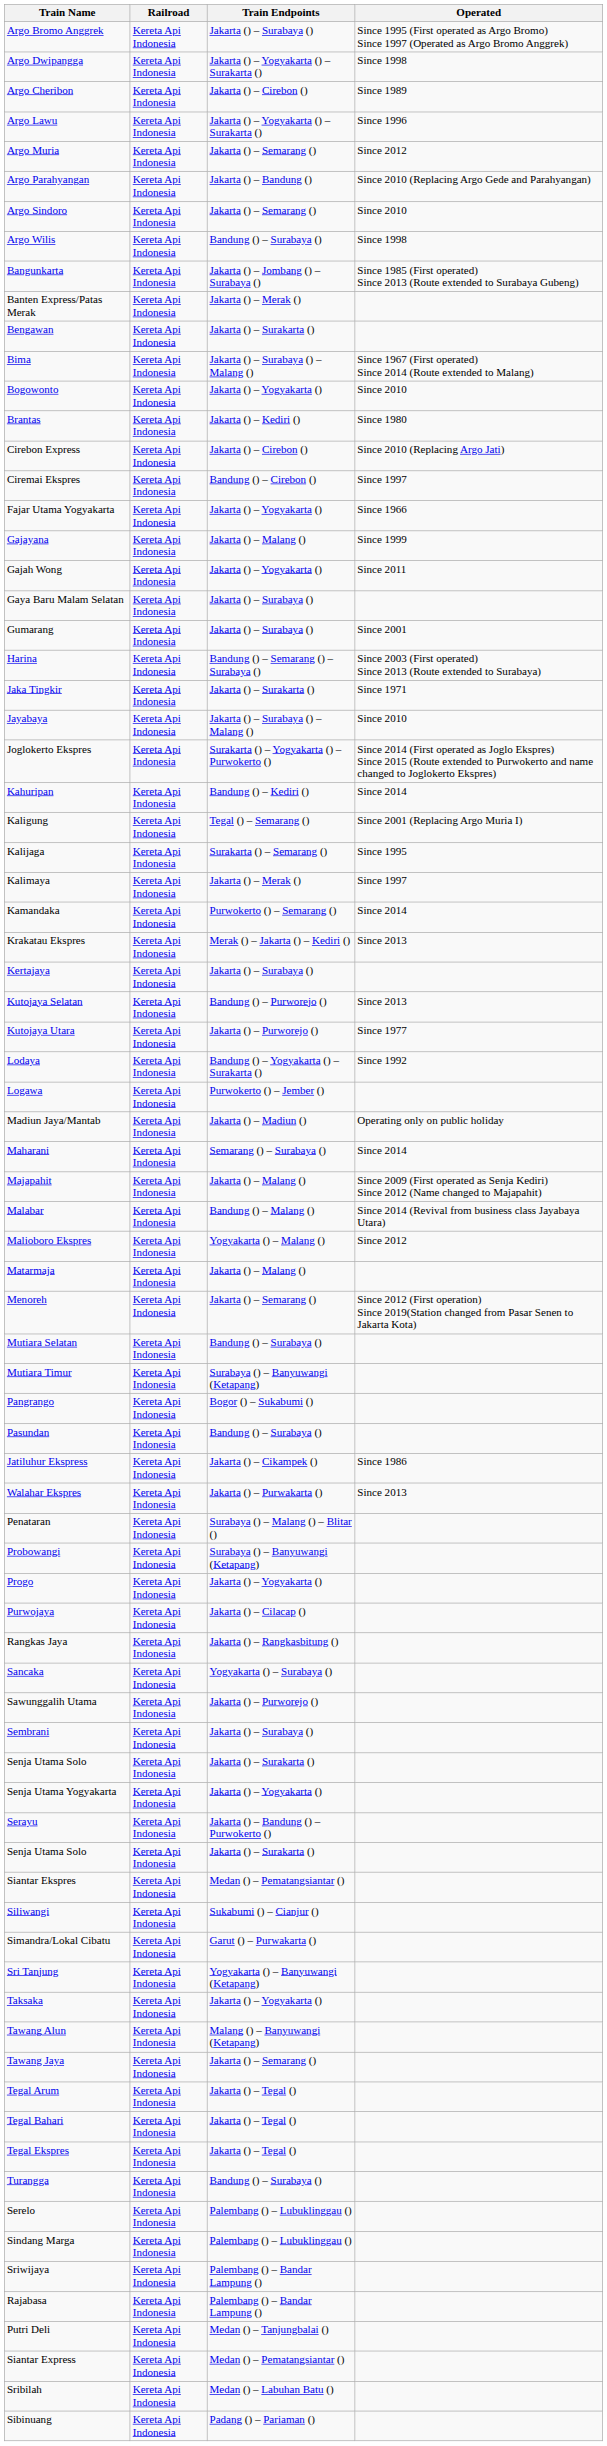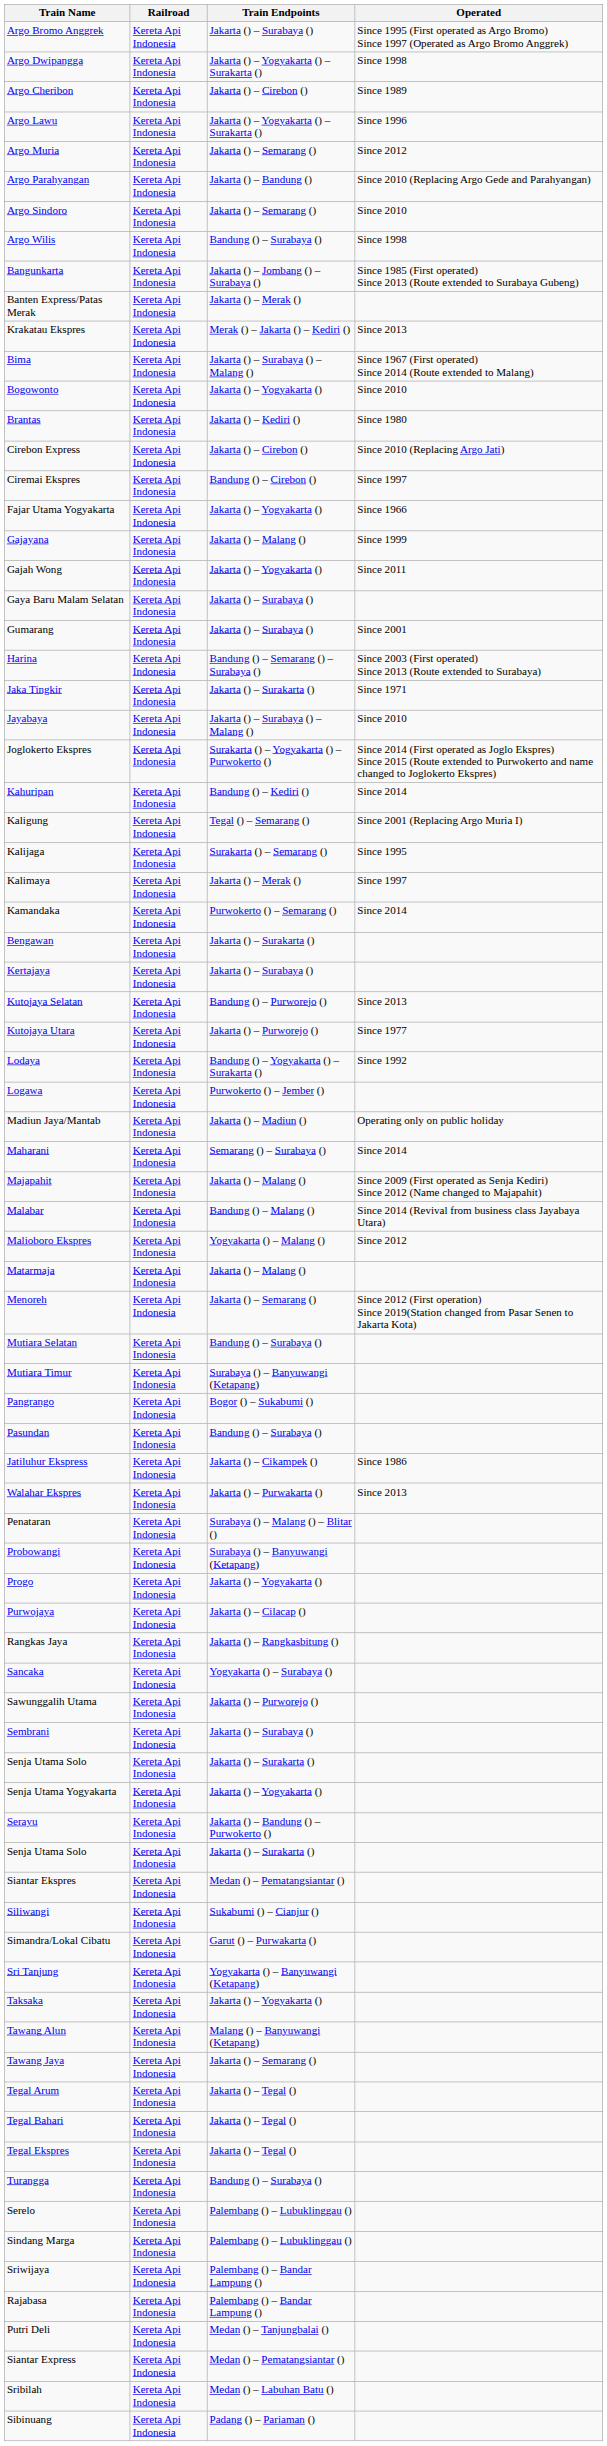rows swapped: Bengawan <-> Krakatau Ekspres
